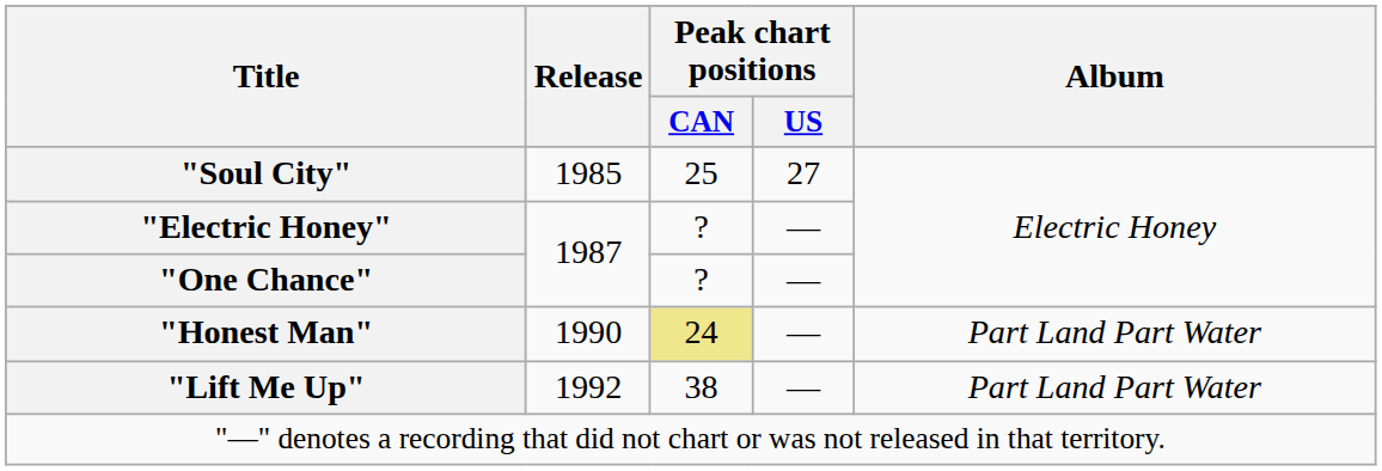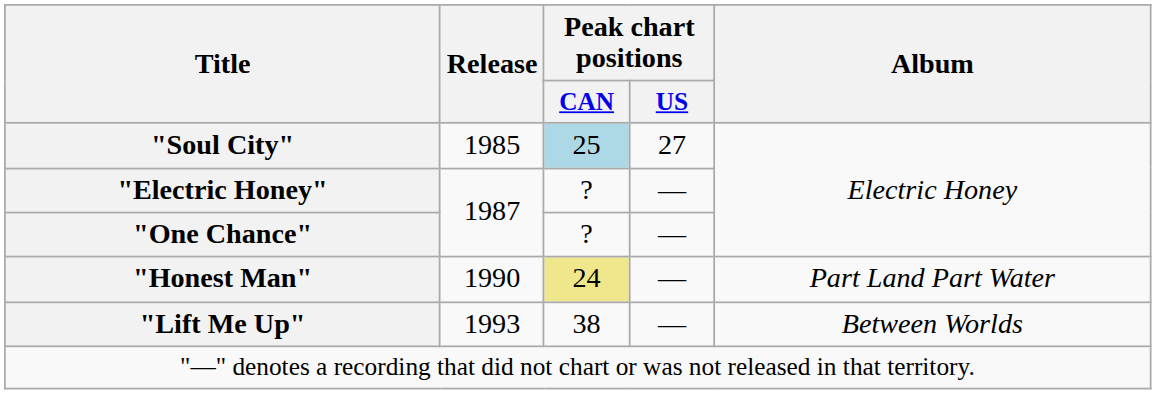"Soul City" | Peak chart positions / CAN: no background -> lightblue background
"Lift Me Up" | Release: 1992 -> 1993
"Lift Me Up" | Album: Part Land Part Water -> Between Worlds
